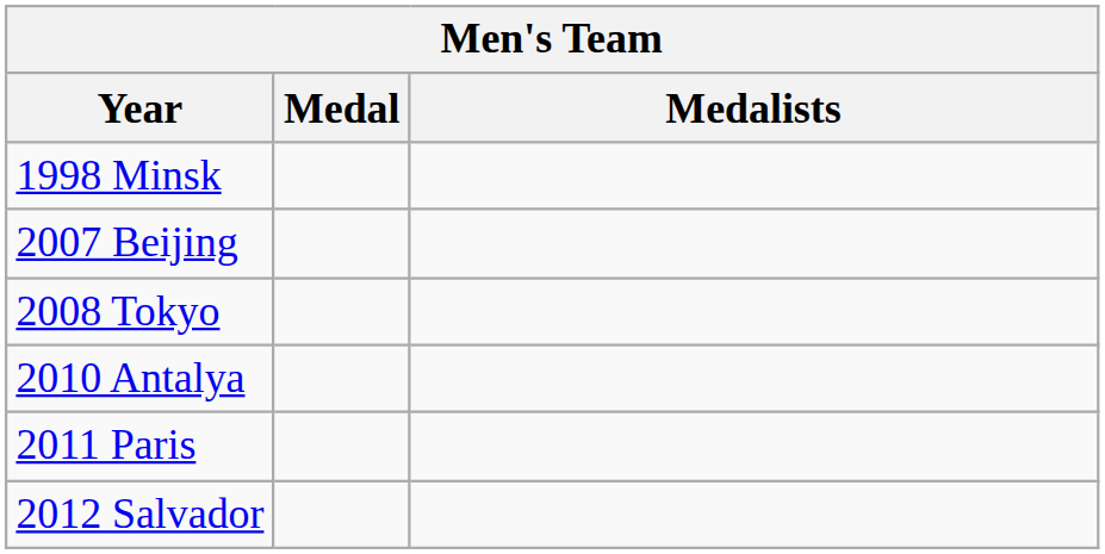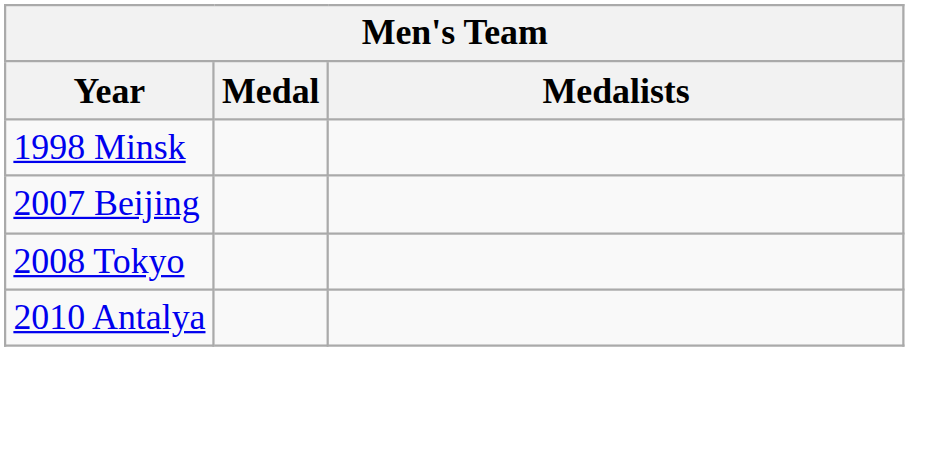- row: 2011 Paris
- row: 2012 Salvador
